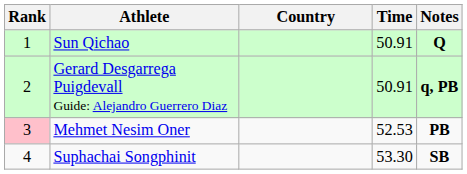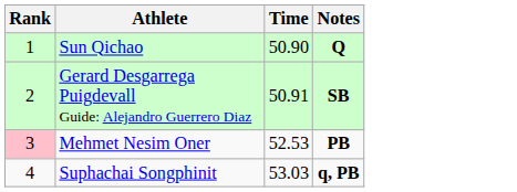- column: Country
Sun Qichao | Time: 50.91 -> 50.90
Gerard Desgarrega Puigdevall Guide: Alejandro Guerrero Diaz | Notes: q, PB -> SB
Suphachai Songphinit | Time: 53.30 -> 53.03
Suphachai Songphinit | Notes: SB -> q, PB
